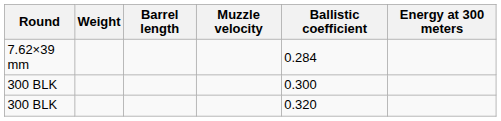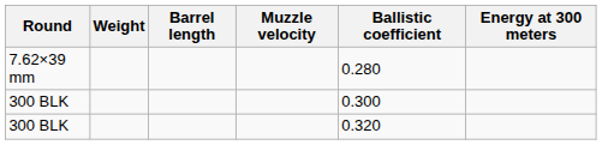7.62×39 mm | Ballistic coefficient: 0.284 -> 0.280
